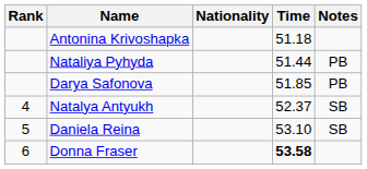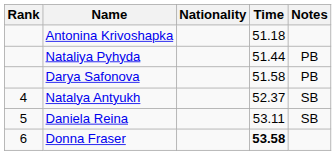Darya Safonova | Time: 51.85 -> 51.58
Daniela Reina | Time: 53.10 -> 53.11
